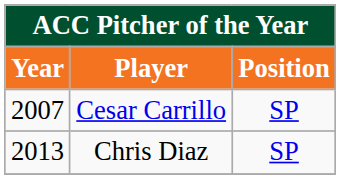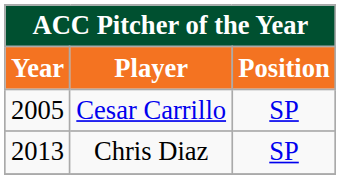Cesar Carrillo | Year: 2007 -> 2005
